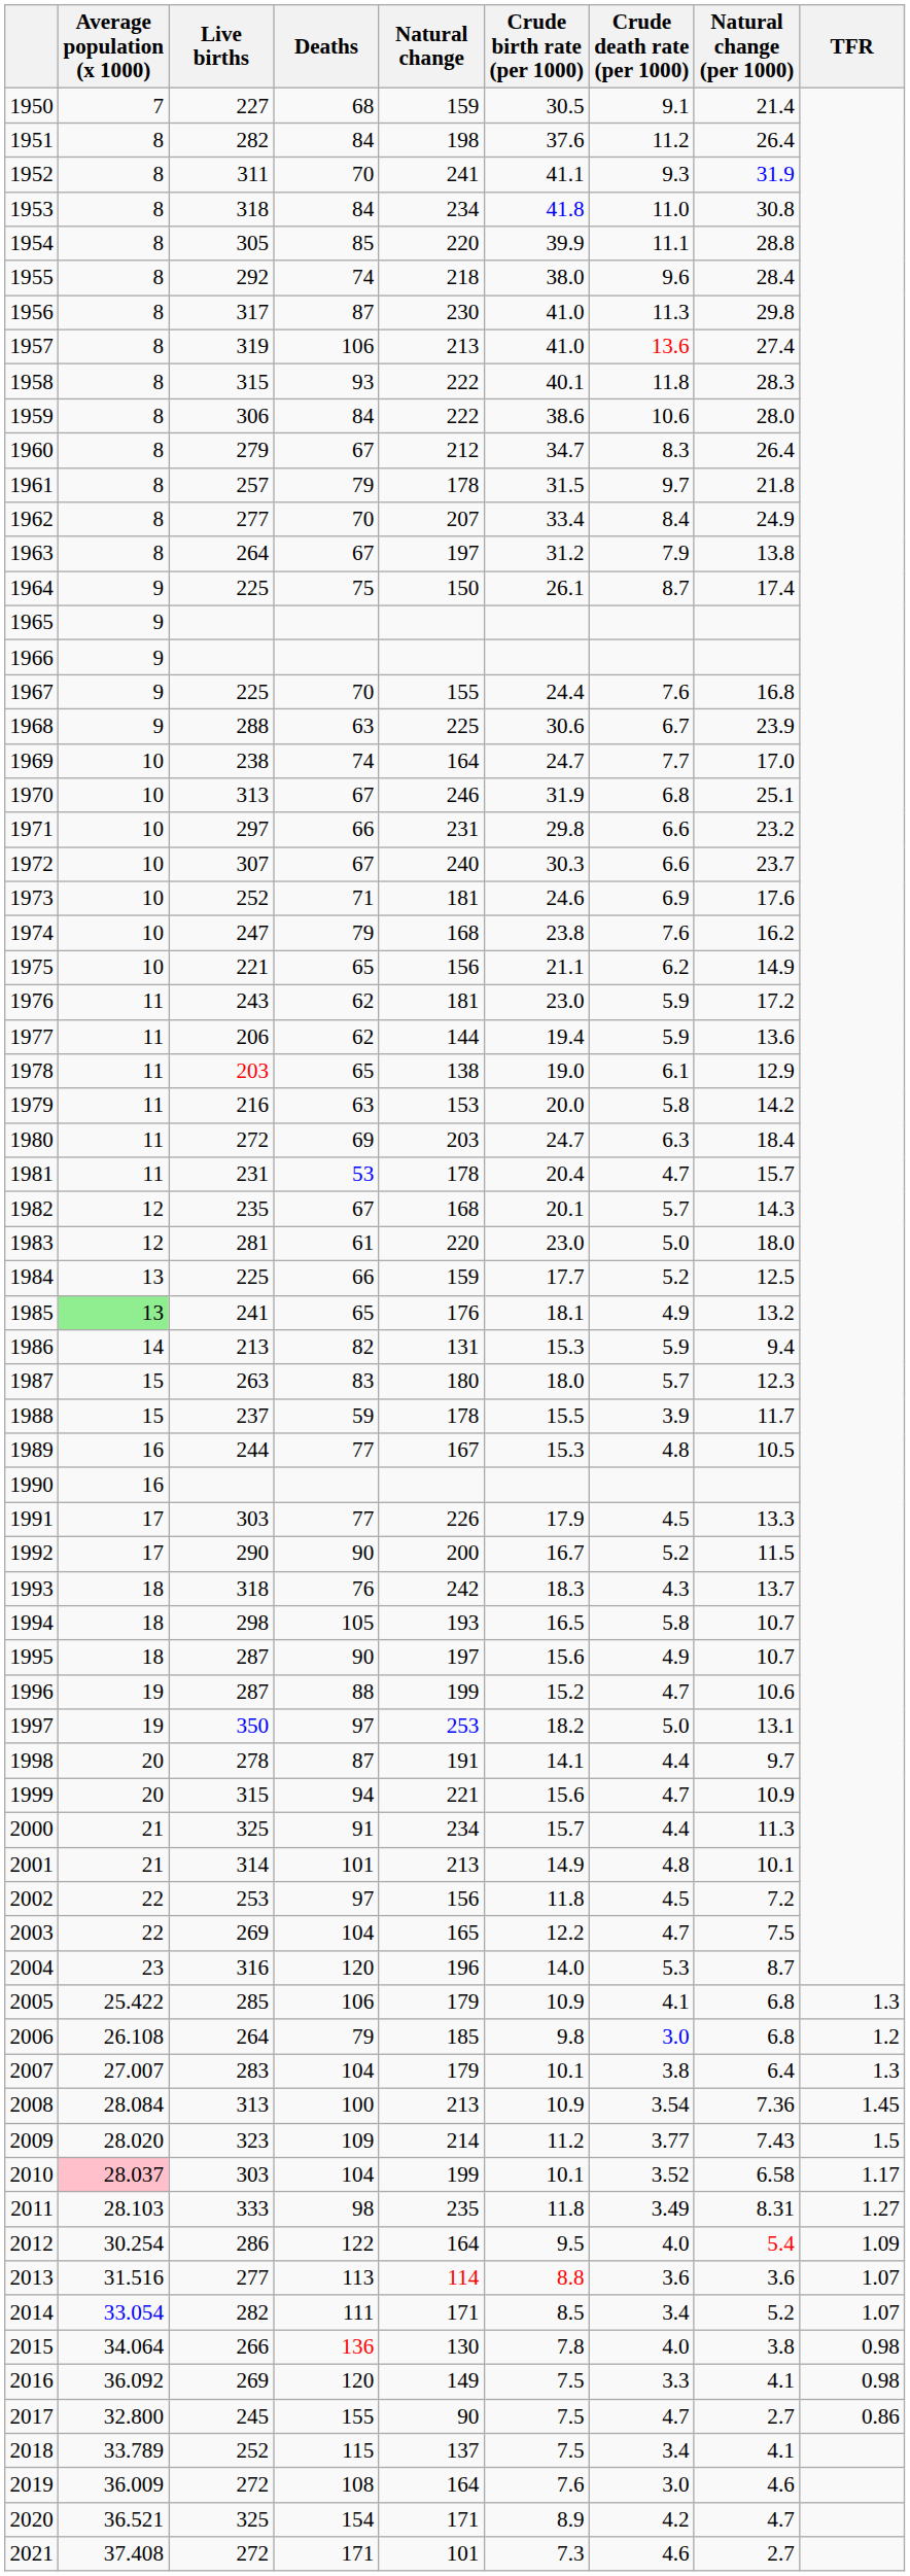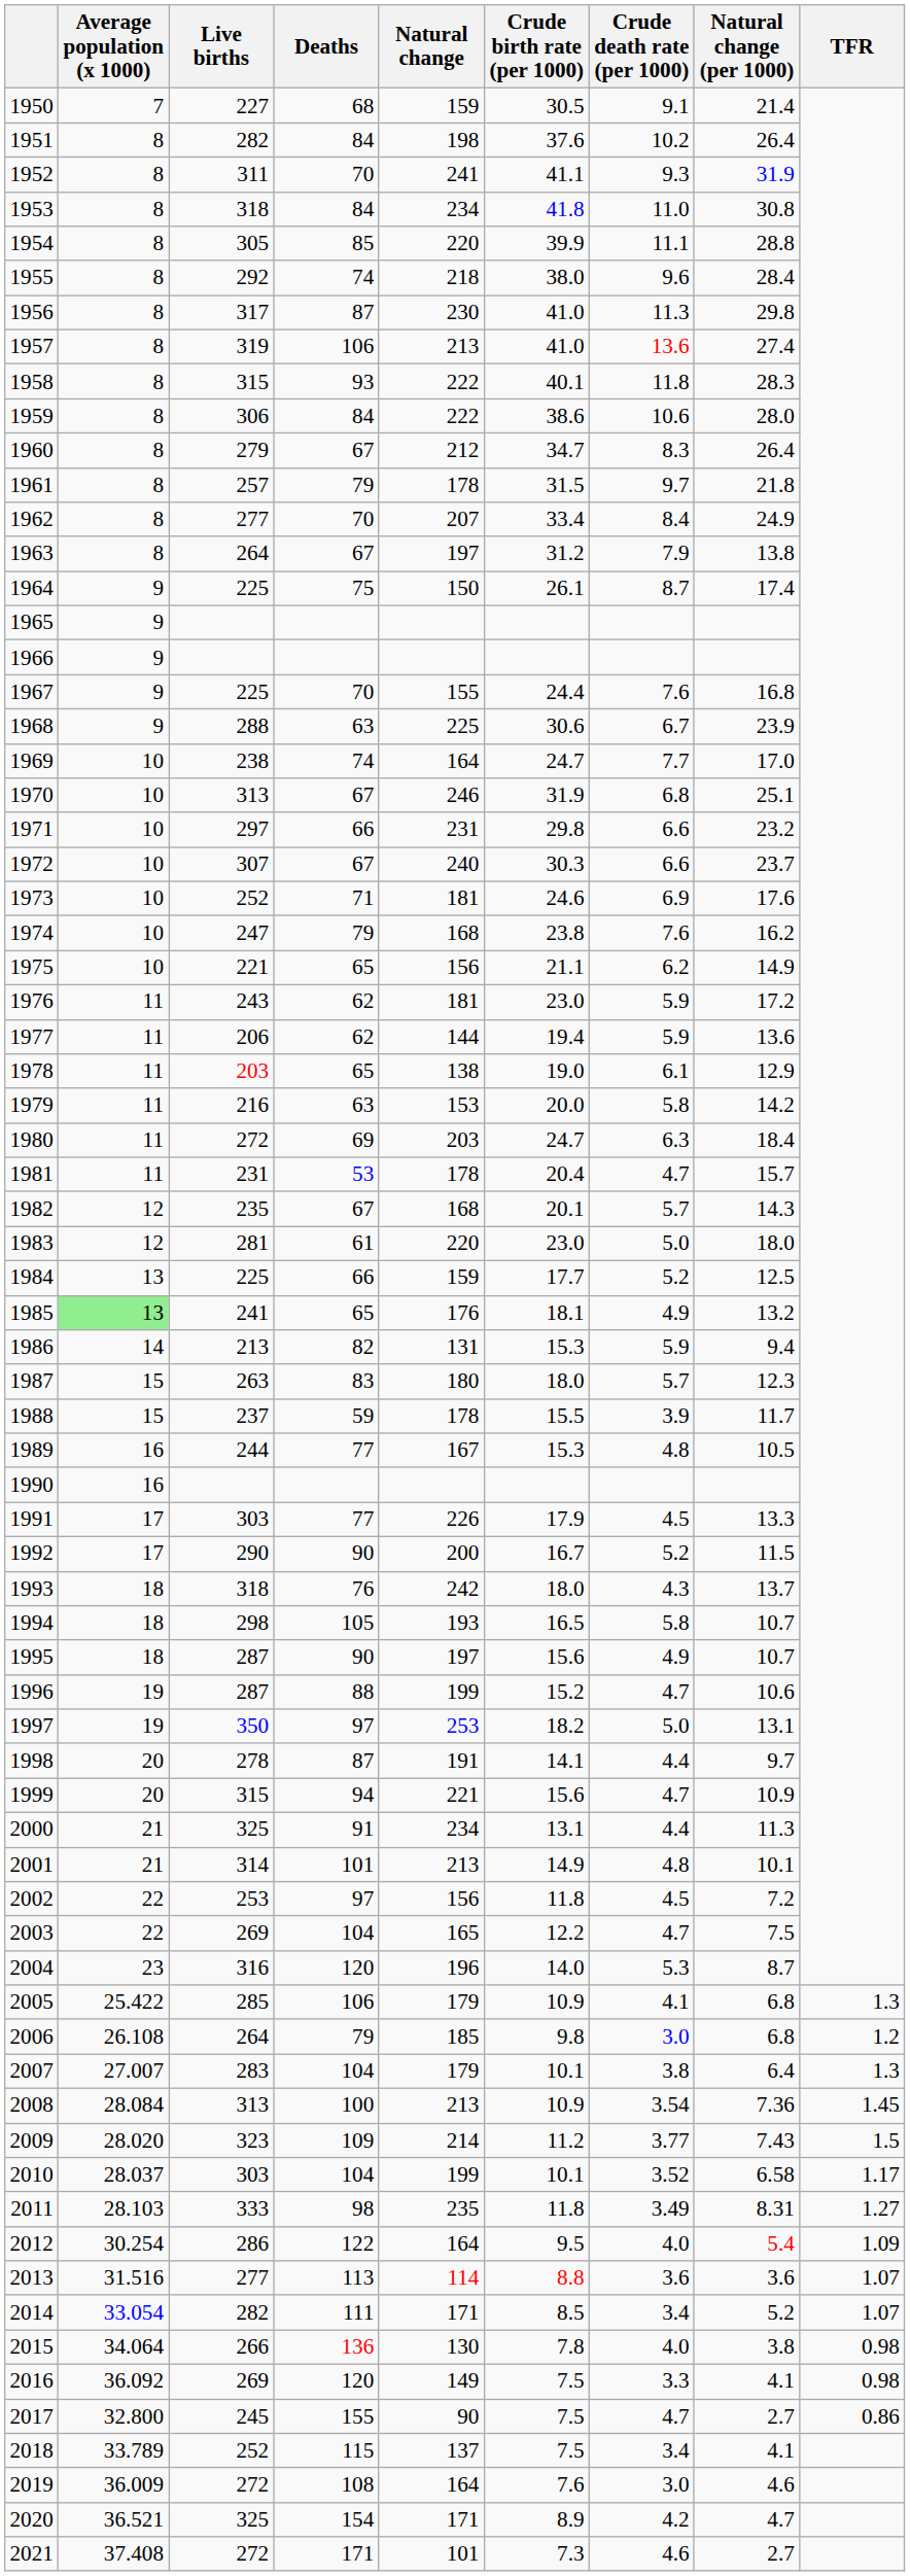1951 | Crude death rate (per 1000): 11.2 -> 10.2
1993 | Crude birth rate (per 1000): 18.3 -> 18.0
2000 | Crude birth rate (per 1000): 15.7 -> 13.1
2010 | Average population (x 1000): pink background -> no background
